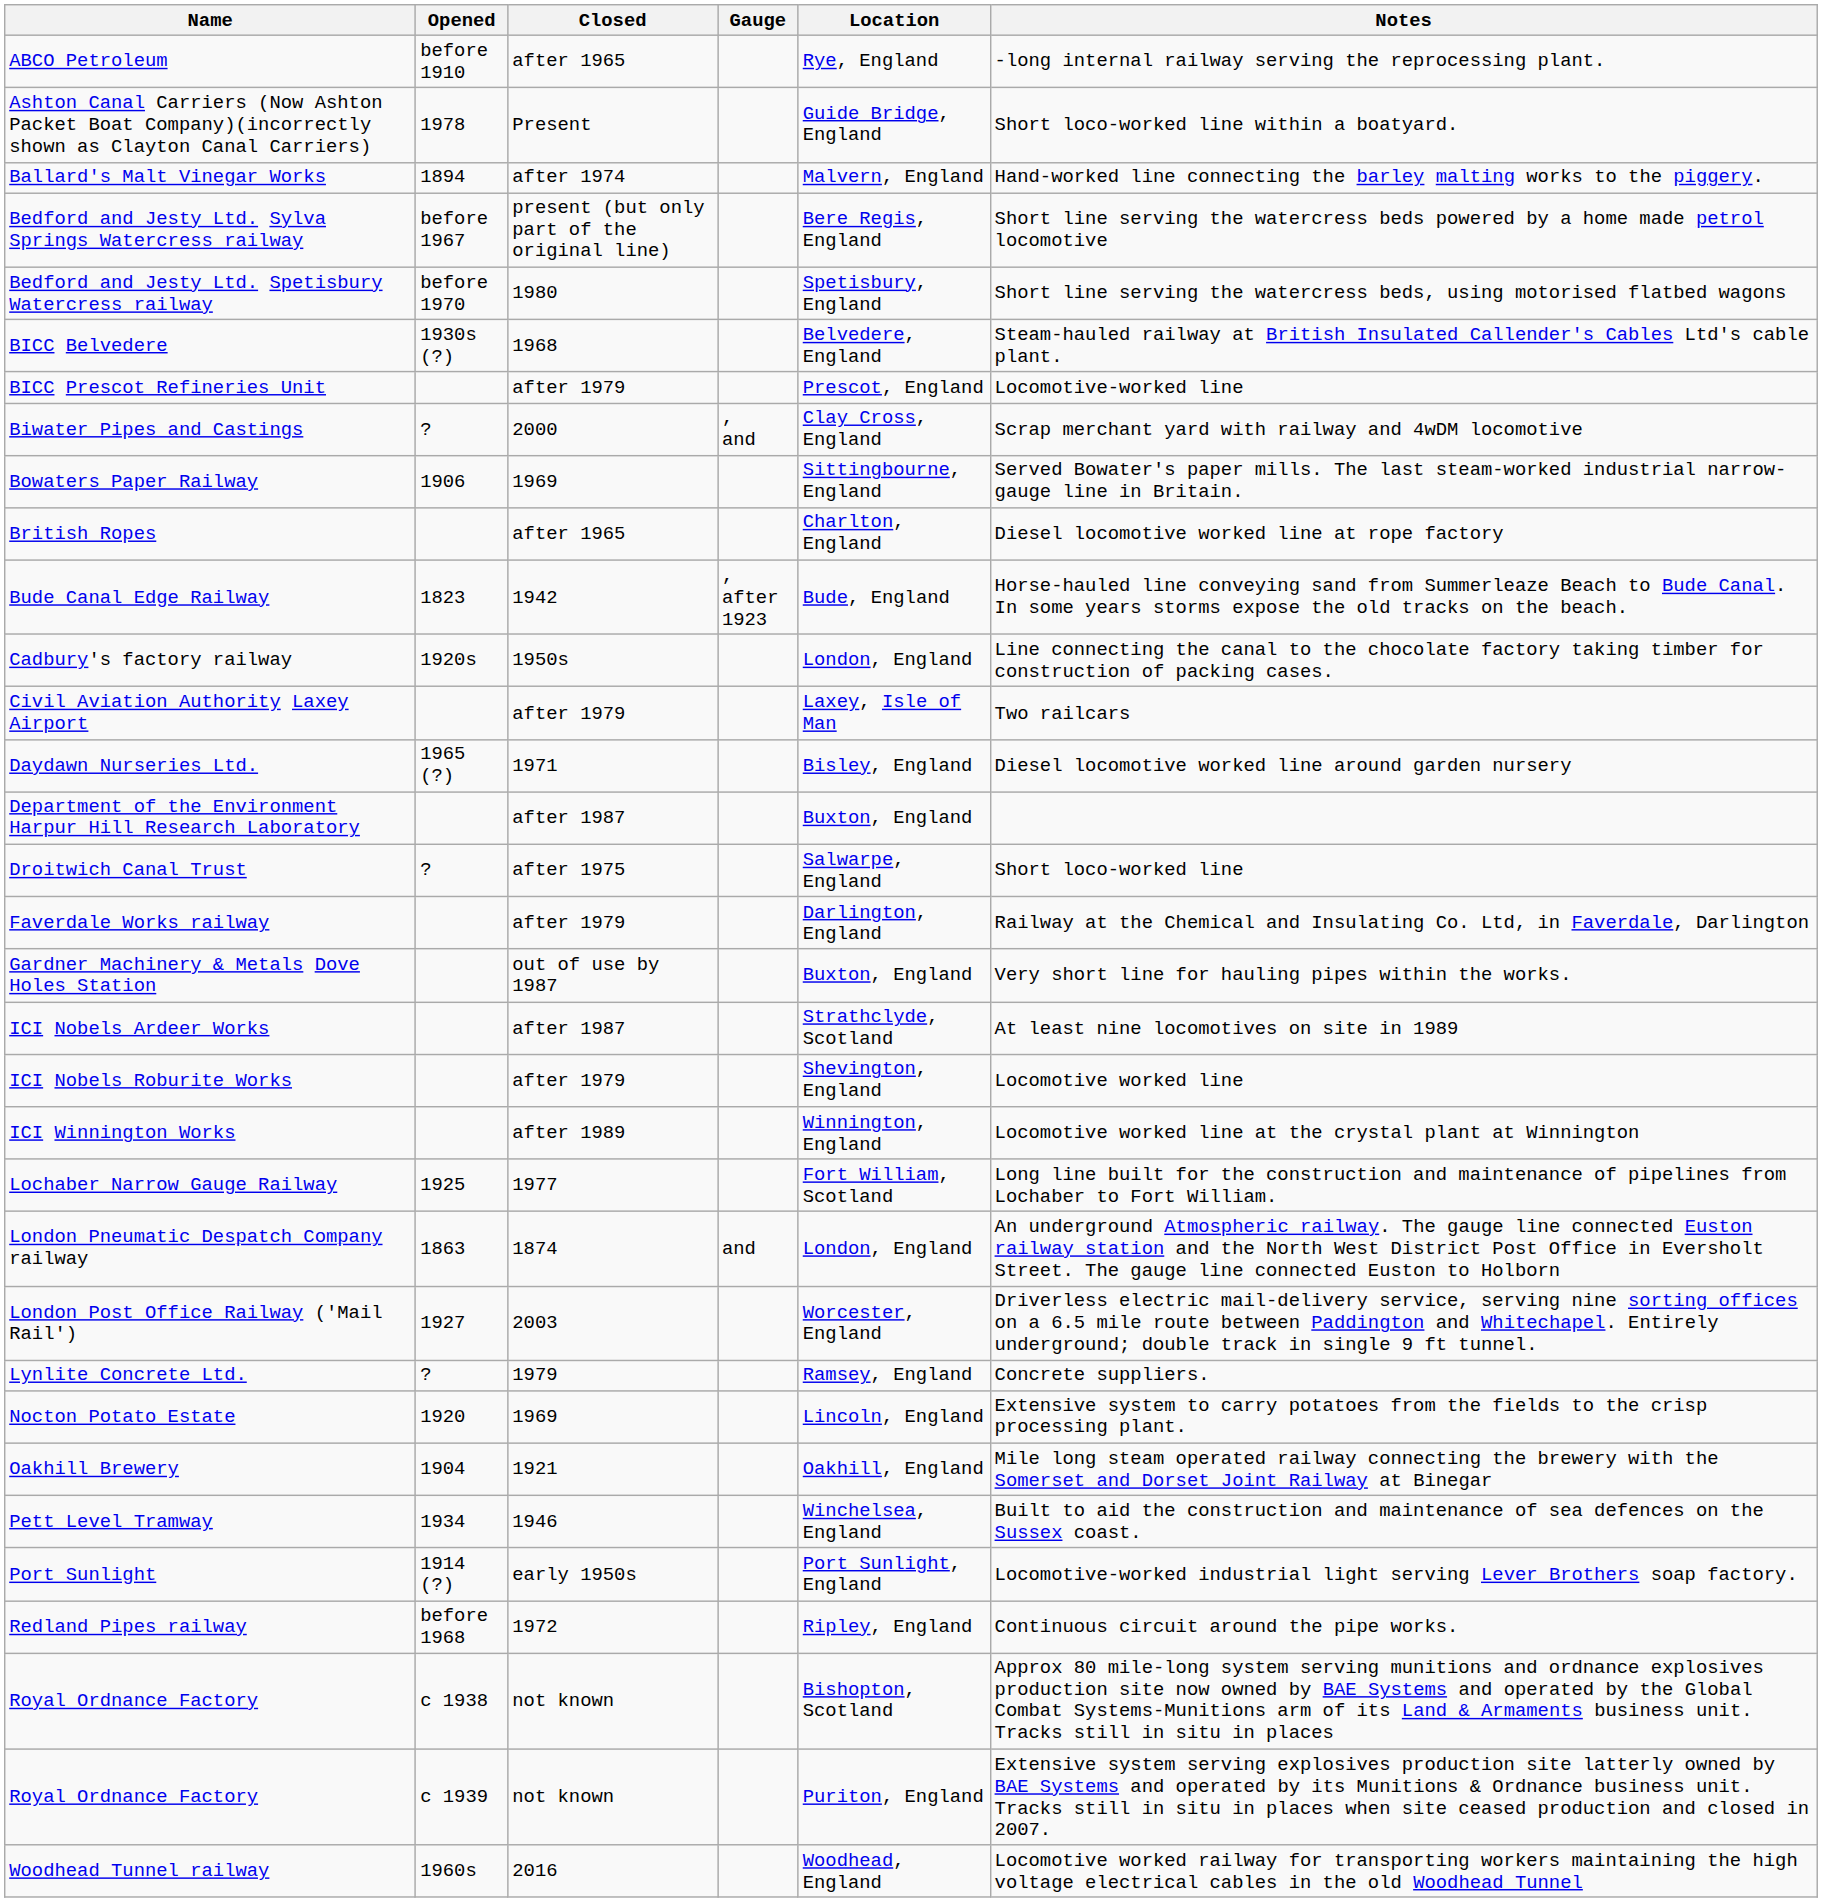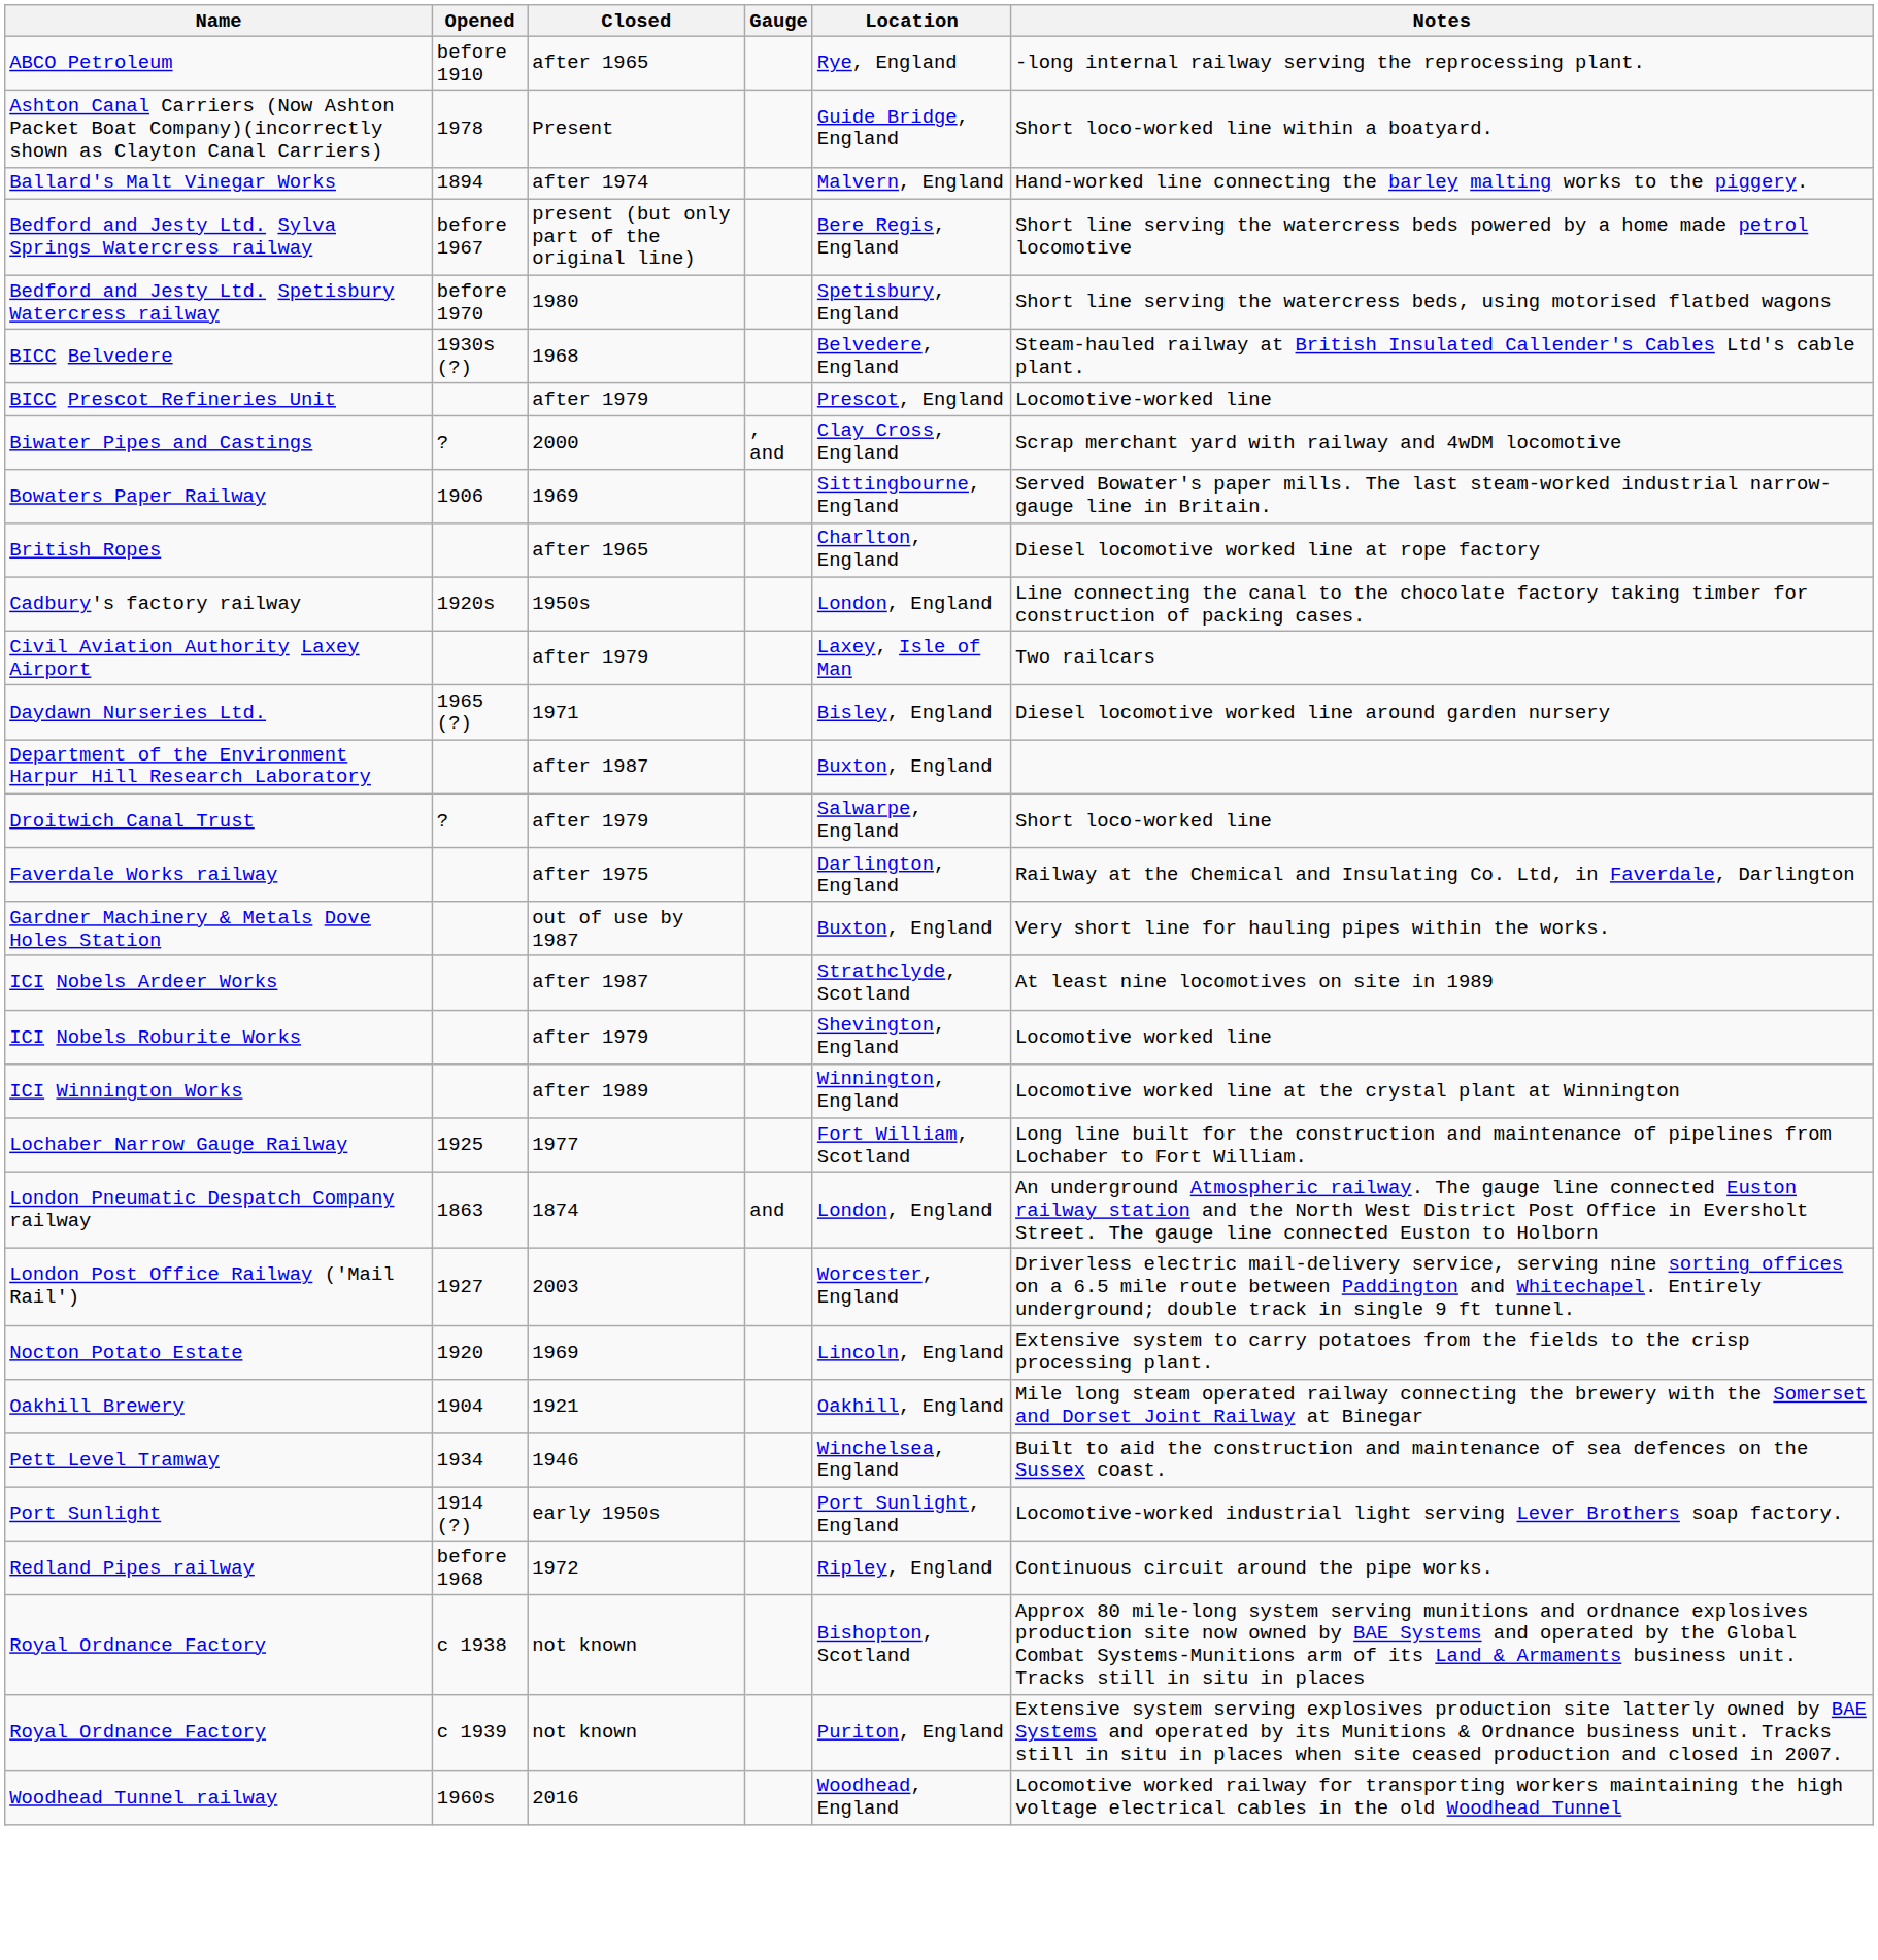- row: Bude Canal Edge Railway | 1823 | 1942 | , after 1923 | Bude, England | Horse-hauled line conveying sand from Summerleaze Beach to Bude Canal. In some years storms expose the old tracks on the beach.
Droitwich Canal Trust | Closed: after 1975 -> after 1979
Faverdale Works railway | Closed: after 1979 -> after 1975
- row: Lynlite Concrete Ltd. | ? | 1979 | Ramsey, England | Concrete suppliers.
